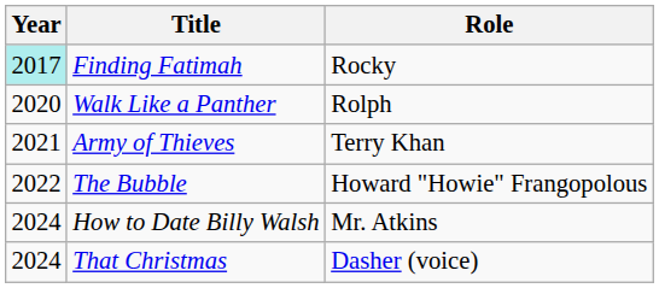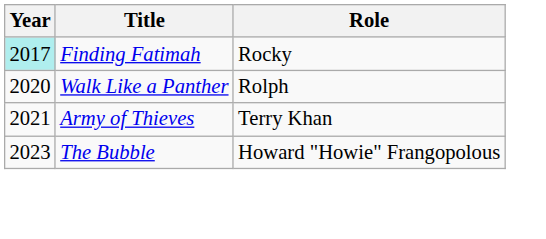The Bubble | Year: 2022 -> 2023
- row: 2024 | How to Date Billy Walsh | Mr. Atkins
- row: 2024 | That Christmas | Dasher (voice)
